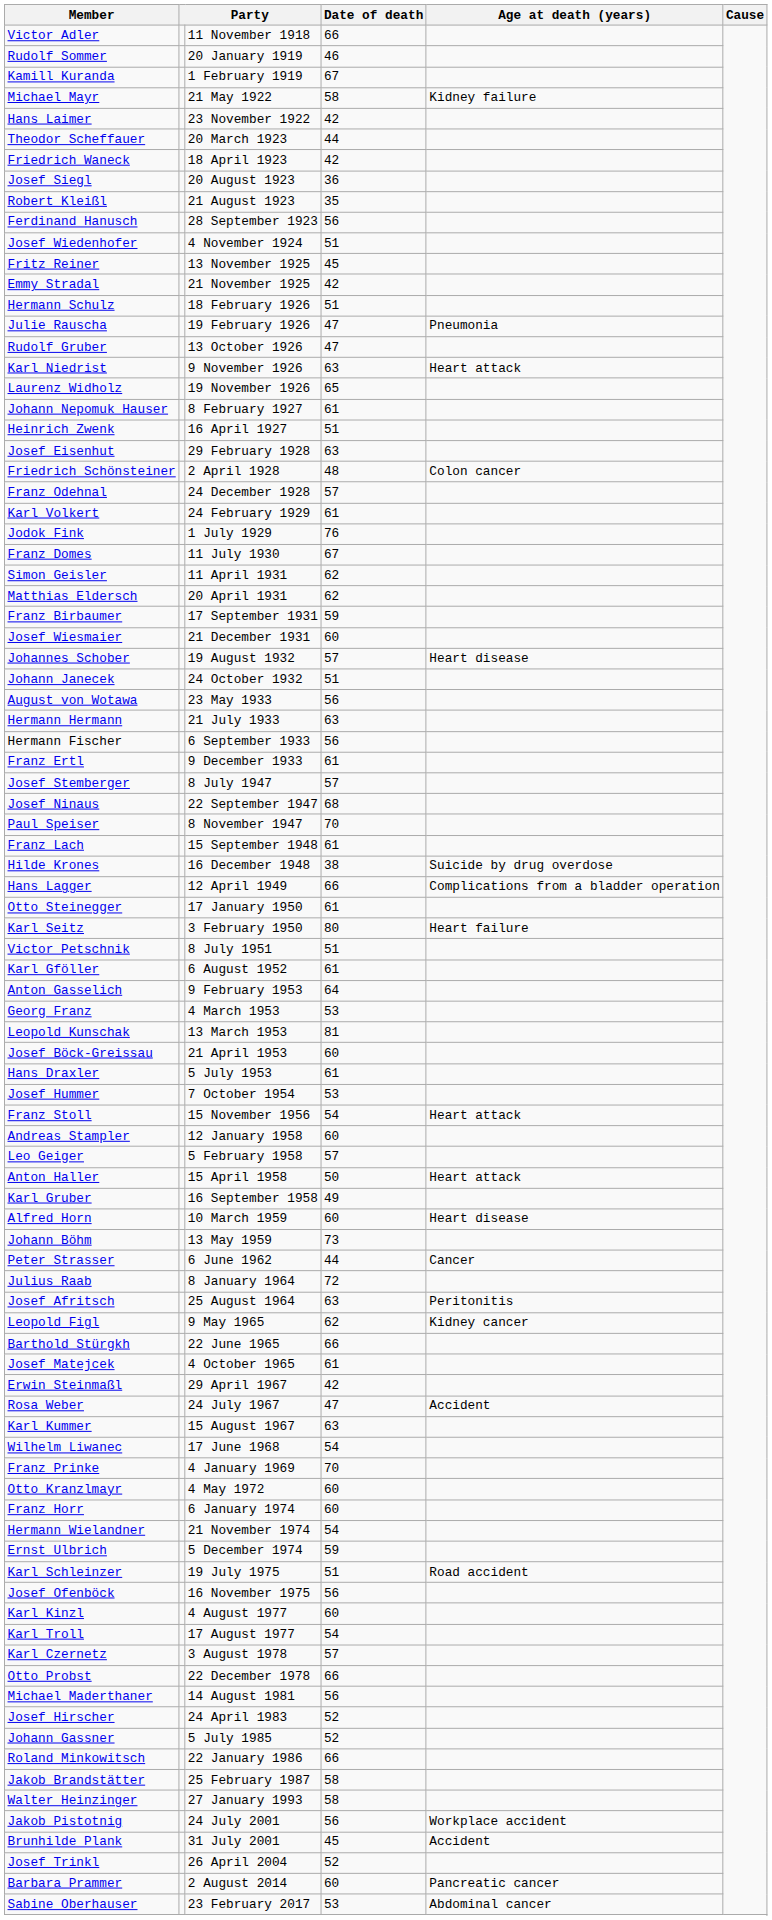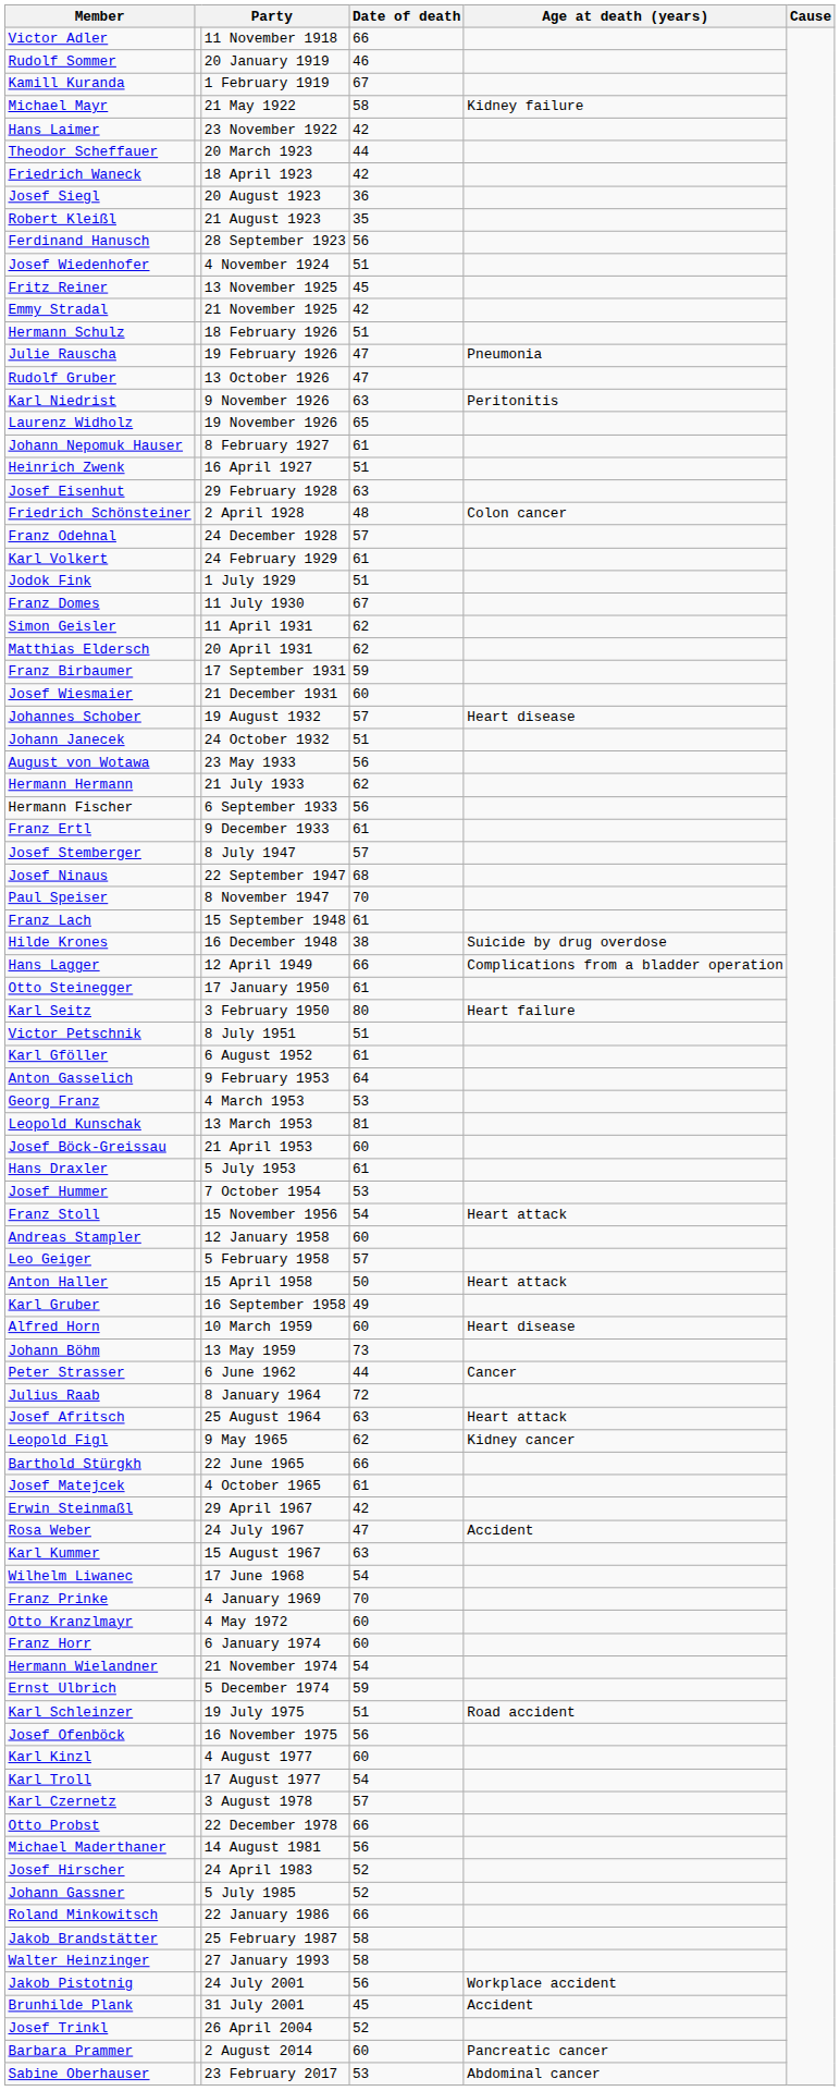Karl Niedrist | Age at death (years): Heart attack -> Peritonitis
Jodok Fink | Date of death: 76 -> 51
Hermann Hermann | Date of death: 63 -> 62
Josef Afritsch | Age at death (years): Peritonitis -> Heart attack
